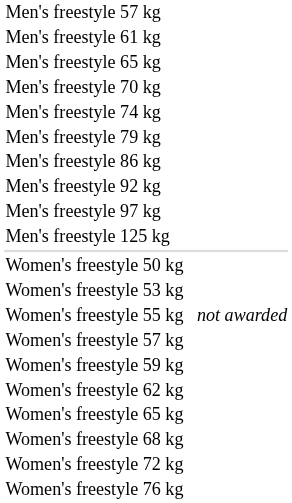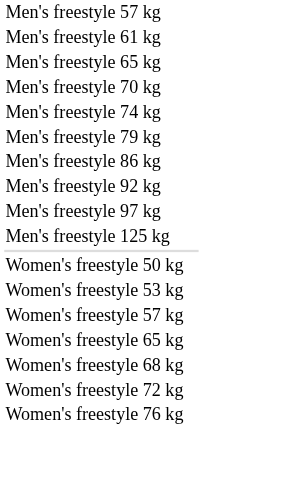- row: Women's freestyle 55 kg | not awarded
- row: Women's freestyle 59 kg
- row: Women's freestyle 62 kg
